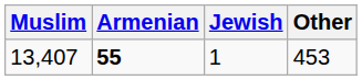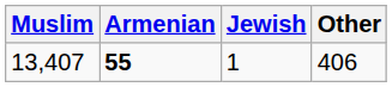13,407 | Other: 453 -> 406
